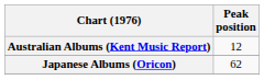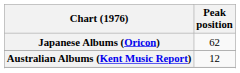rows swapped: Australian Albums (Kent Music Report) <-> Japanese Albums (Oricon)
